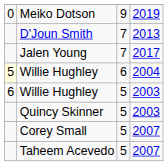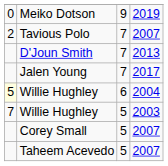+ row: 2 | Tavious Polo | 7 | 2007
Willie Hughley / 2003 | column 1: 6 -> 7
- row: Quincy Skinner | 5 | 2003
